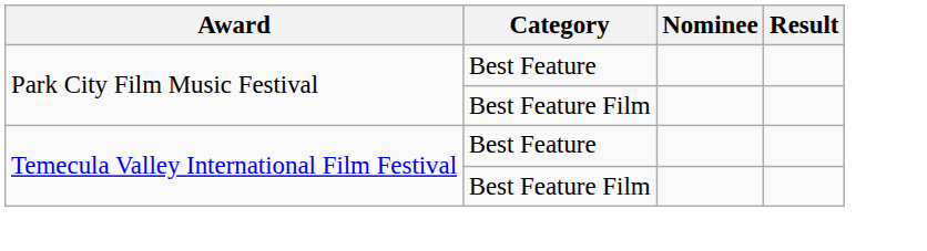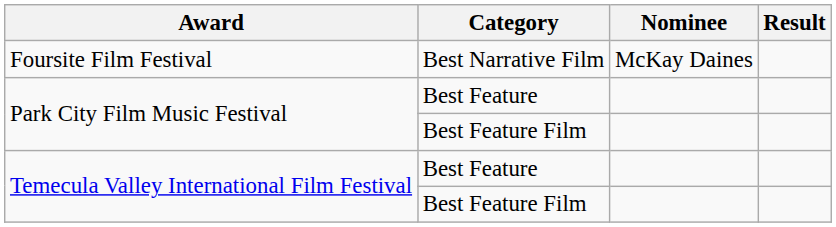+ row: Foursite Film Festival | Best Narrative Film | McKay Daines
